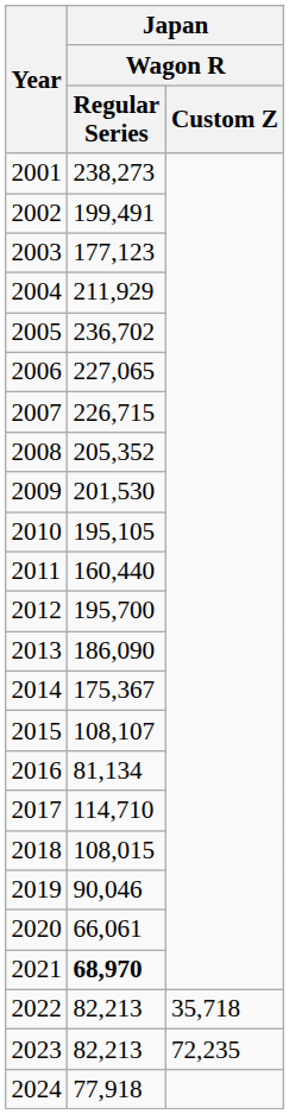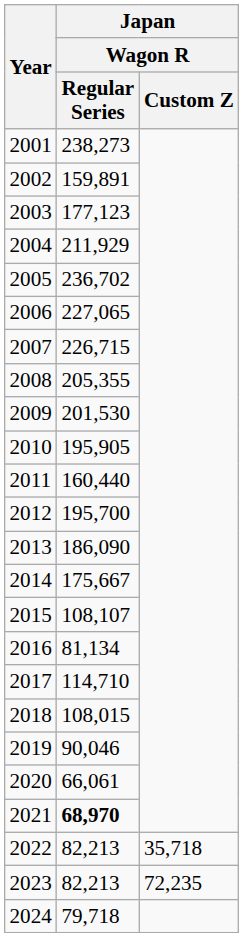2002 | Japan / Wagon R / Regular Series: 199,491 -> 159,891
2008 | Japan / Wagon R / Regular Series: 205,352 -> 205,355
2010 | Japan / Wagon R / Regular Series: 195,105 -> 195,905
2014 | Japan / Wagon R / Regular Series: 175,367 -> 175,667
2024 | Japan / Wagon R / Regular Series: 77,918 -> 79,718
